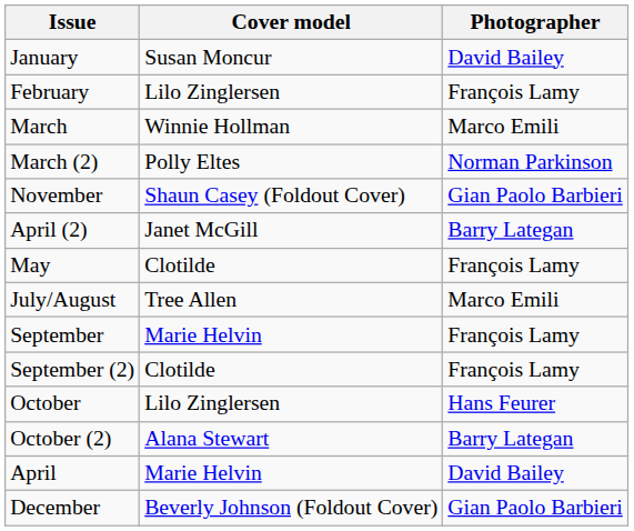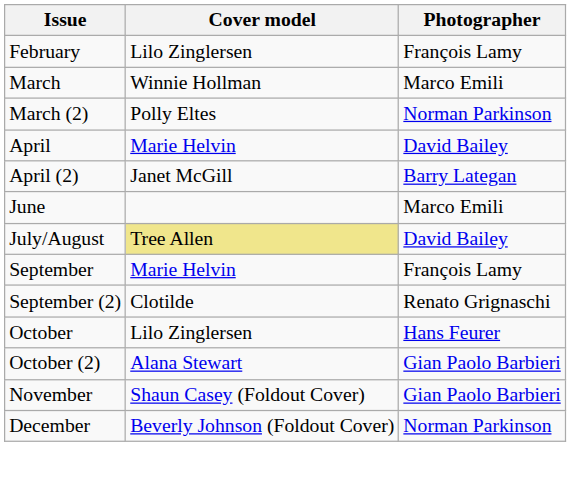- row: January | Susan Moncur | David Bailey
rows swapped: April <-> November
- row: May | Clotilde | François Lamy
+ row: June | Marco Emili
July/August | Cover model: no background -> khaki background
July/August | Photographer: Marco Emili -> David Bailey
September (2) | Photographer: François Lamy -> Renato Grignaschi
October (2) | Photographer: Barry Lategan -> Gian Paolo Barbieri
December | Photographer: Gian Paolo Barbieri -> Norman Parkinson
